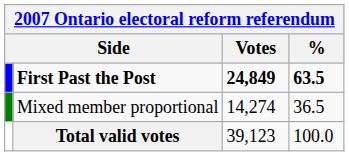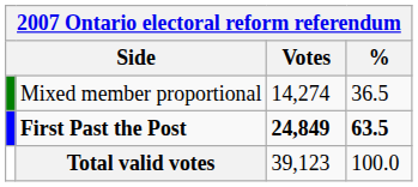rows swapped: First Past the Post <-> Mixed member proportional
